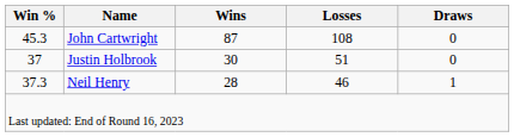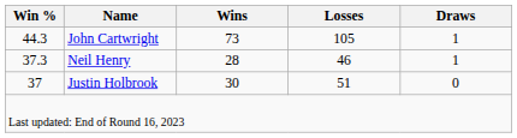John Cartwright | Win %: 45.3 -> 44.3
John Cartwright | Wins: 87 -> 73
John Cartwright | Losses: 108 -> 105
John Cartwright | Draws: 0 -> 1
rows swapped: Neil Henry <-> Justin Holbrook
